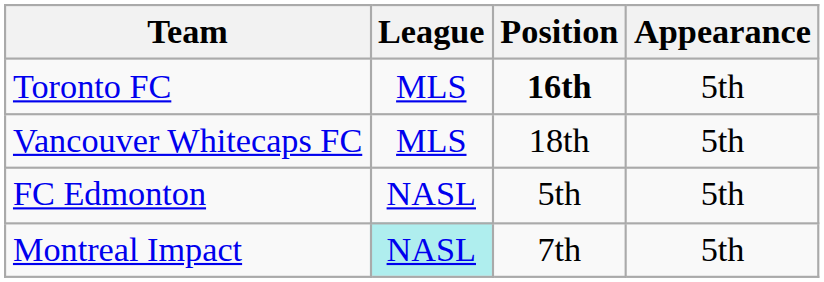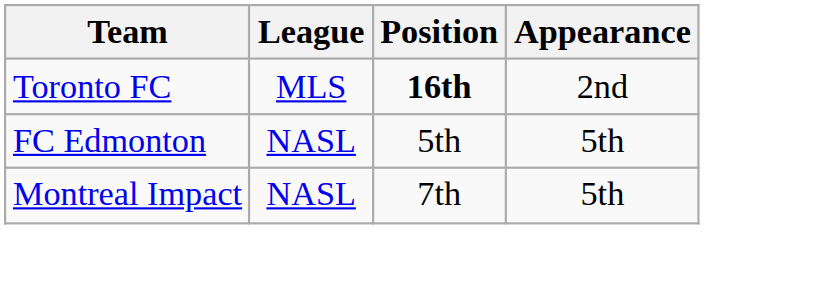Toronto FC | Appearance: 5th -> 2nd
- row: Vancouver Whitecaps FC | MLS | 18th | 5th
Montreal Impact | League: paleturquoise background -> no background
